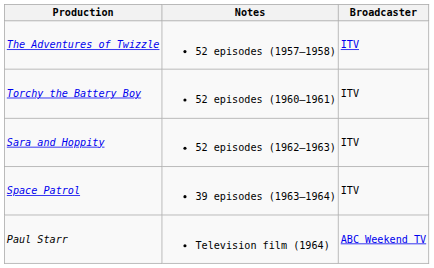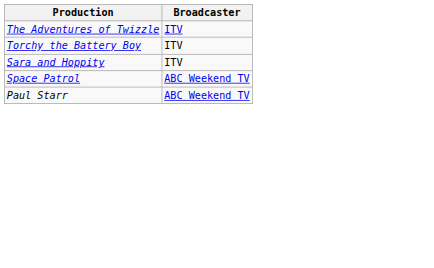- column: Notes | 52 episodes (1957–1958) | 52 episodes (1960–1961) | 52 episodes (1962–1963) | 39 episodes (1963–1964) | Television film (1964)
Space Patrol | Broadcaster: ITV -> ABC Weekend TV
